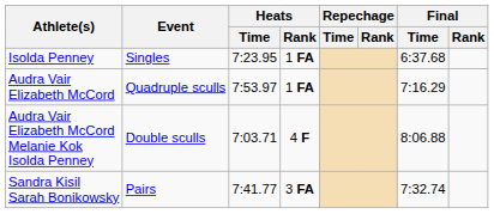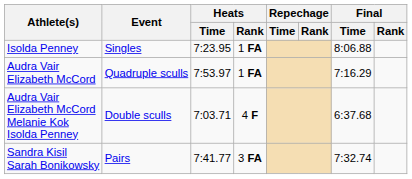Isolda Penney | Final / Time: 6:37.68 -> 8:06.88
Audra Vair Elizabeth McCord Melanie Kok Isolda Penney | Final / Time: 8:06.88 -> 6:37.68
